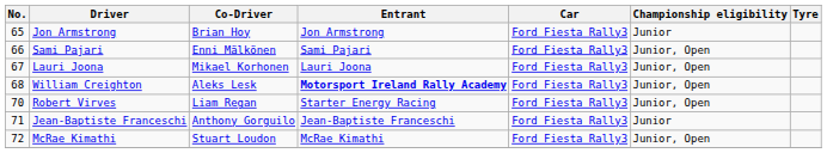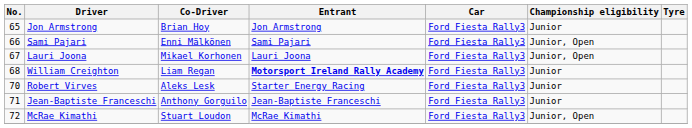William Creighton | Co-Driver: Aleks Lesk -> Liam Regan
William Creighton | Championship eligibility: Junior, Open -> Junior
Robert Virves | Co-Driver: Liam Regan -> Aleks Lesk
Robert Virves | Championship eligibility: Junior, Open -> Junior
